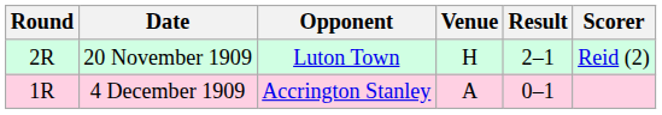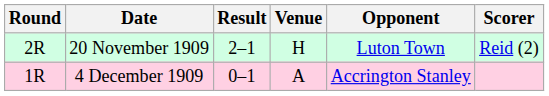columns swapped: Opponent <-> Result
